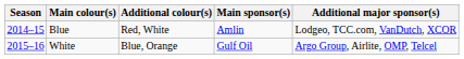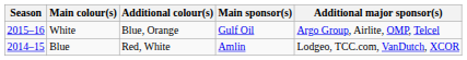rows swapped: Blue <-> White
